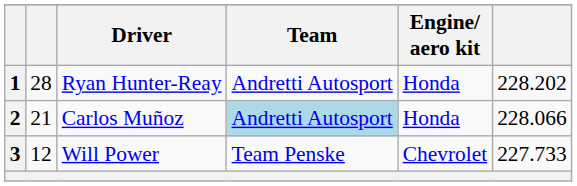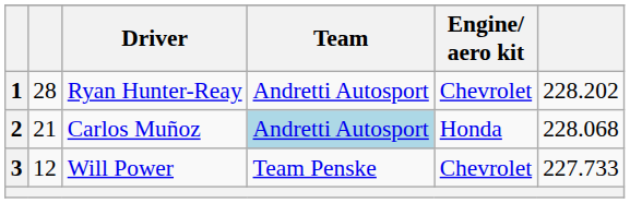1 | Engine/ aero kit: Honda -> Chevrolet
2 | column 6: 228.066 -> 228.068
